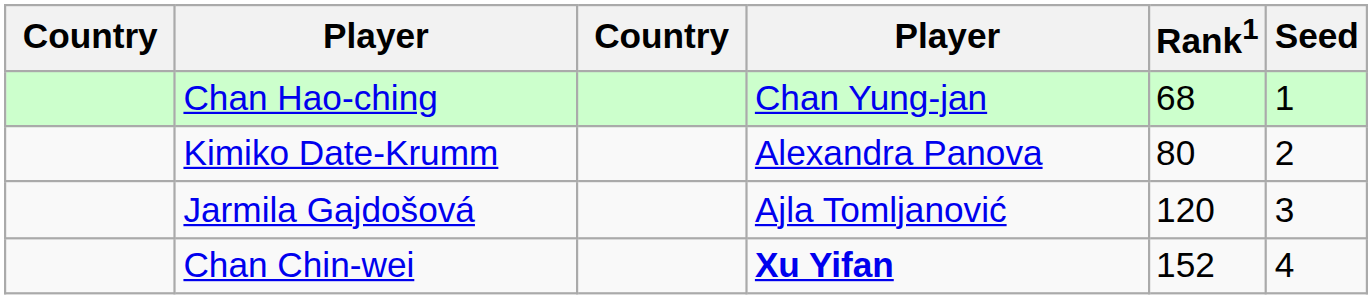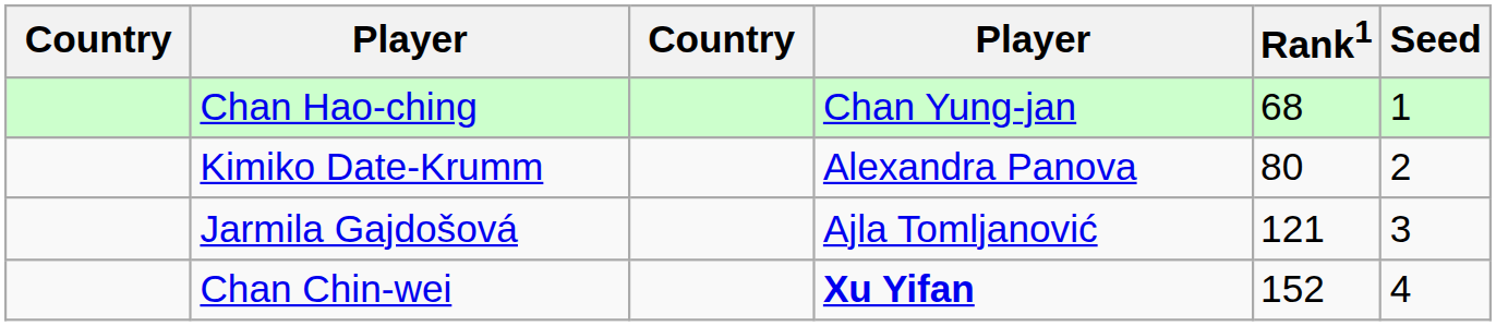Jarmila Gajdošová | Rank1: 120 -> 121
